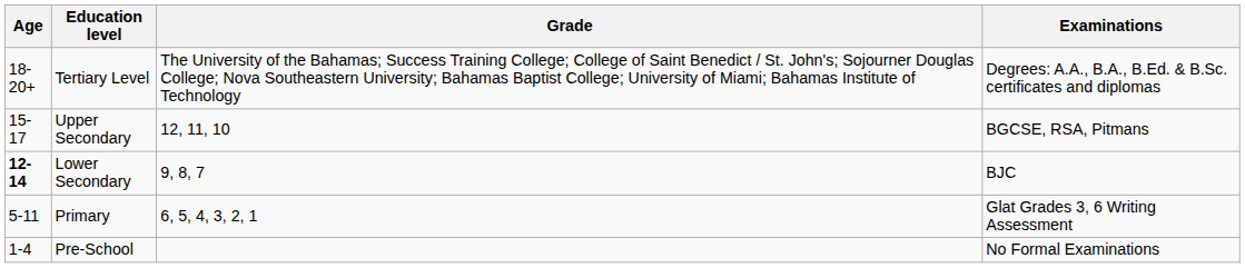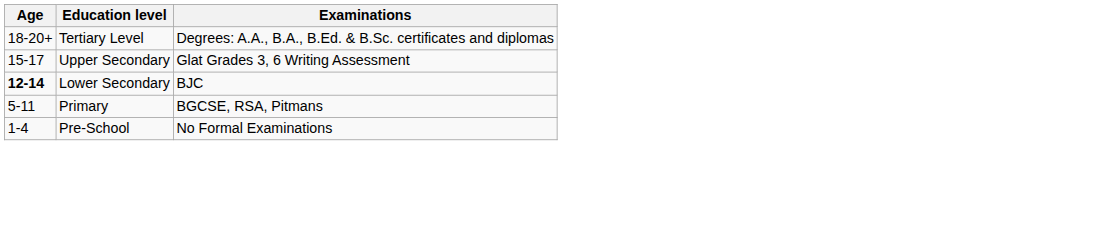- column: Grade | The University of the Bahamas; Success Training College; College of Saint Benedict / St. John's; Sojourner Douglas College; Nova Southeastern University; Bahamas Baptist College; University of Miami; Bahamas Institute of Technology | 12, 11, 10 | 9, 8, 7 | 6, 5, 4, 3, 2, 1
Upper Secondary | Examinations: BGCSE, RSA, Pitmans -> Glat Grades 3, 6 Writing Assessment
Primary | Examinations: Glat Grades 3, 6 Writing Assessment -> BGCSE, RSA, Pitmans
